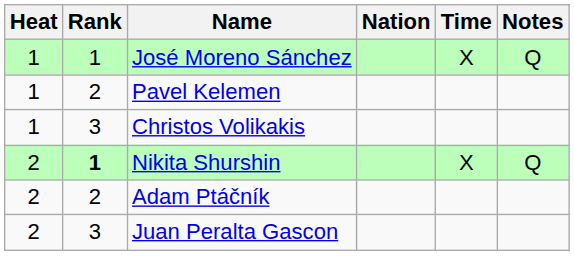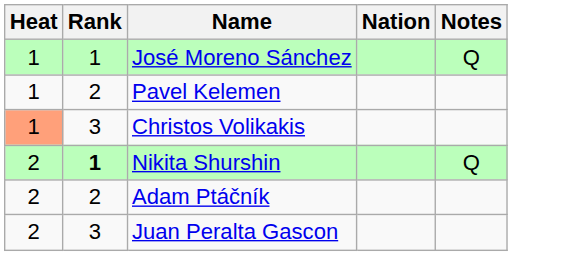- column: Time | X | X
Christos Volikakis | Heat: no background -> lightsalmon background
